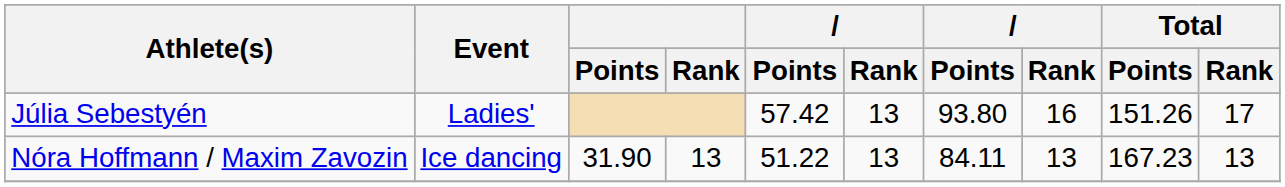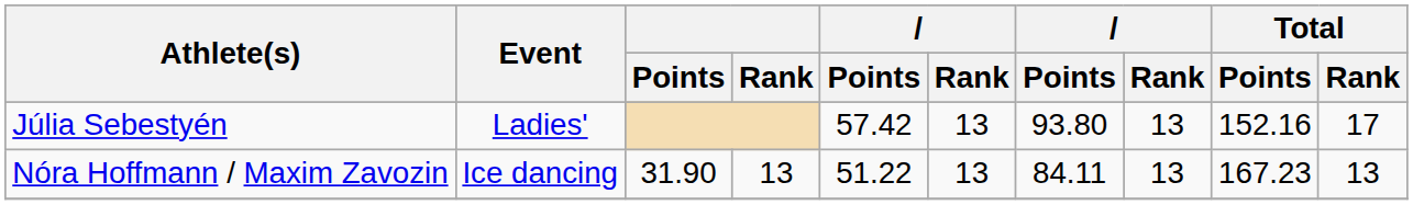Júlia Sebestyén | column 8: 16 -> 13
Júlia Sebestyén | Total / Points: 151.26 -> 152.16
